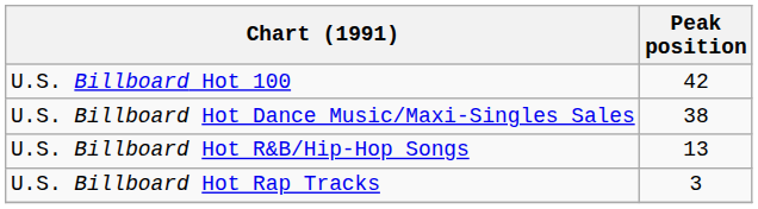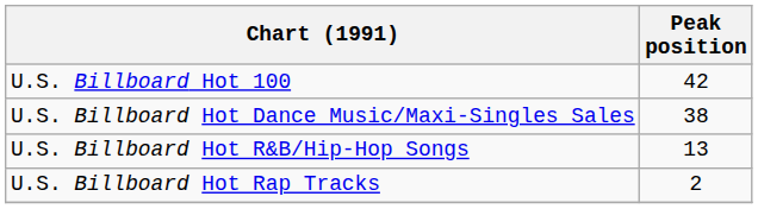U.S. Billboard Hot Rap Tracks | Peak position: 3 -> 2
